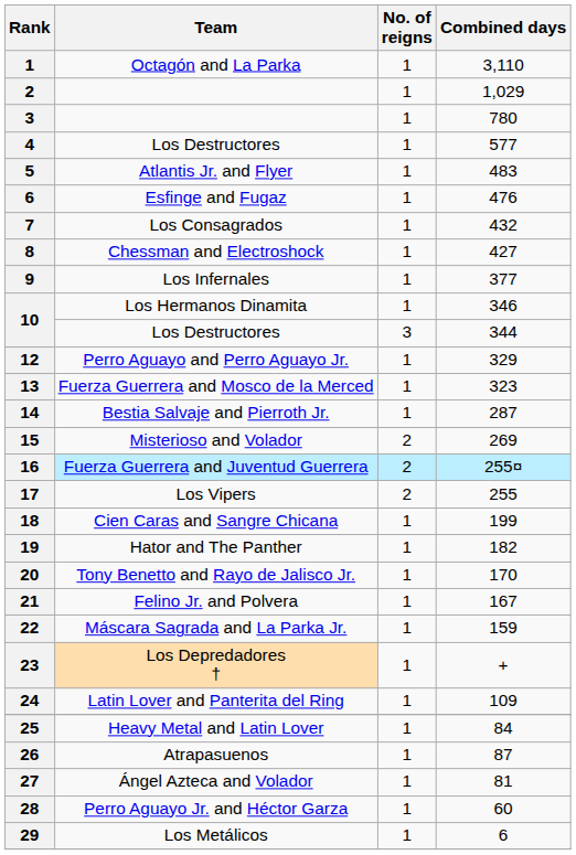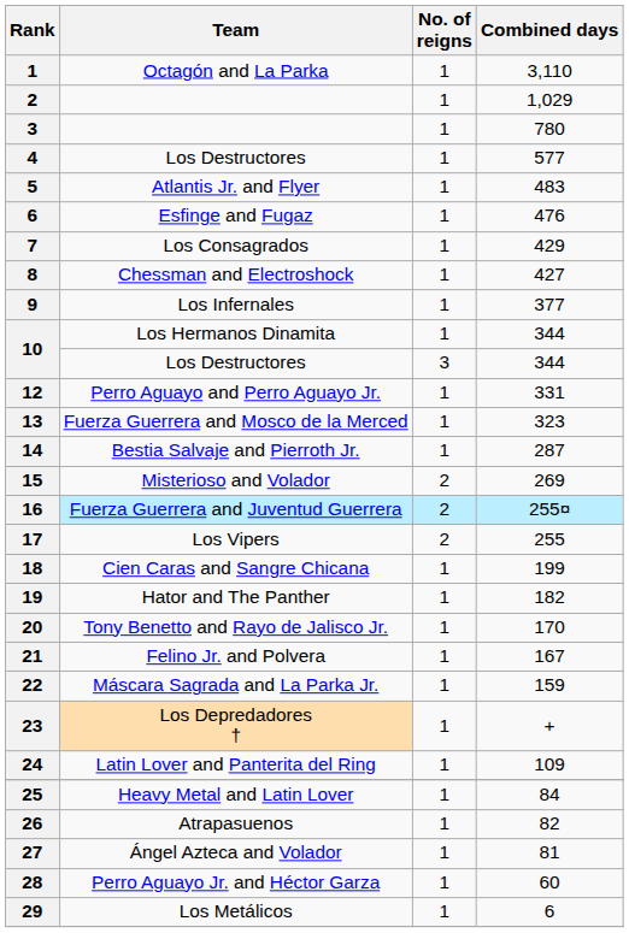Los Consagrados | Combined days: 432 -> 429
Los Hermanos Dinamita | Combined days: 346 -> 344
Perro Aguayo and Perro Aguayo Jr. | Combined days: 329 -> 331
Atrapasuenos | Combined days: 87 -> 82
